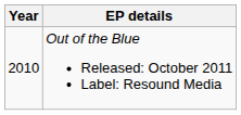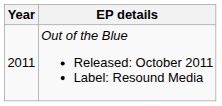Out of the Blue Released: October 2011 Label: Resound Media | Year: 2010 -> 2011
